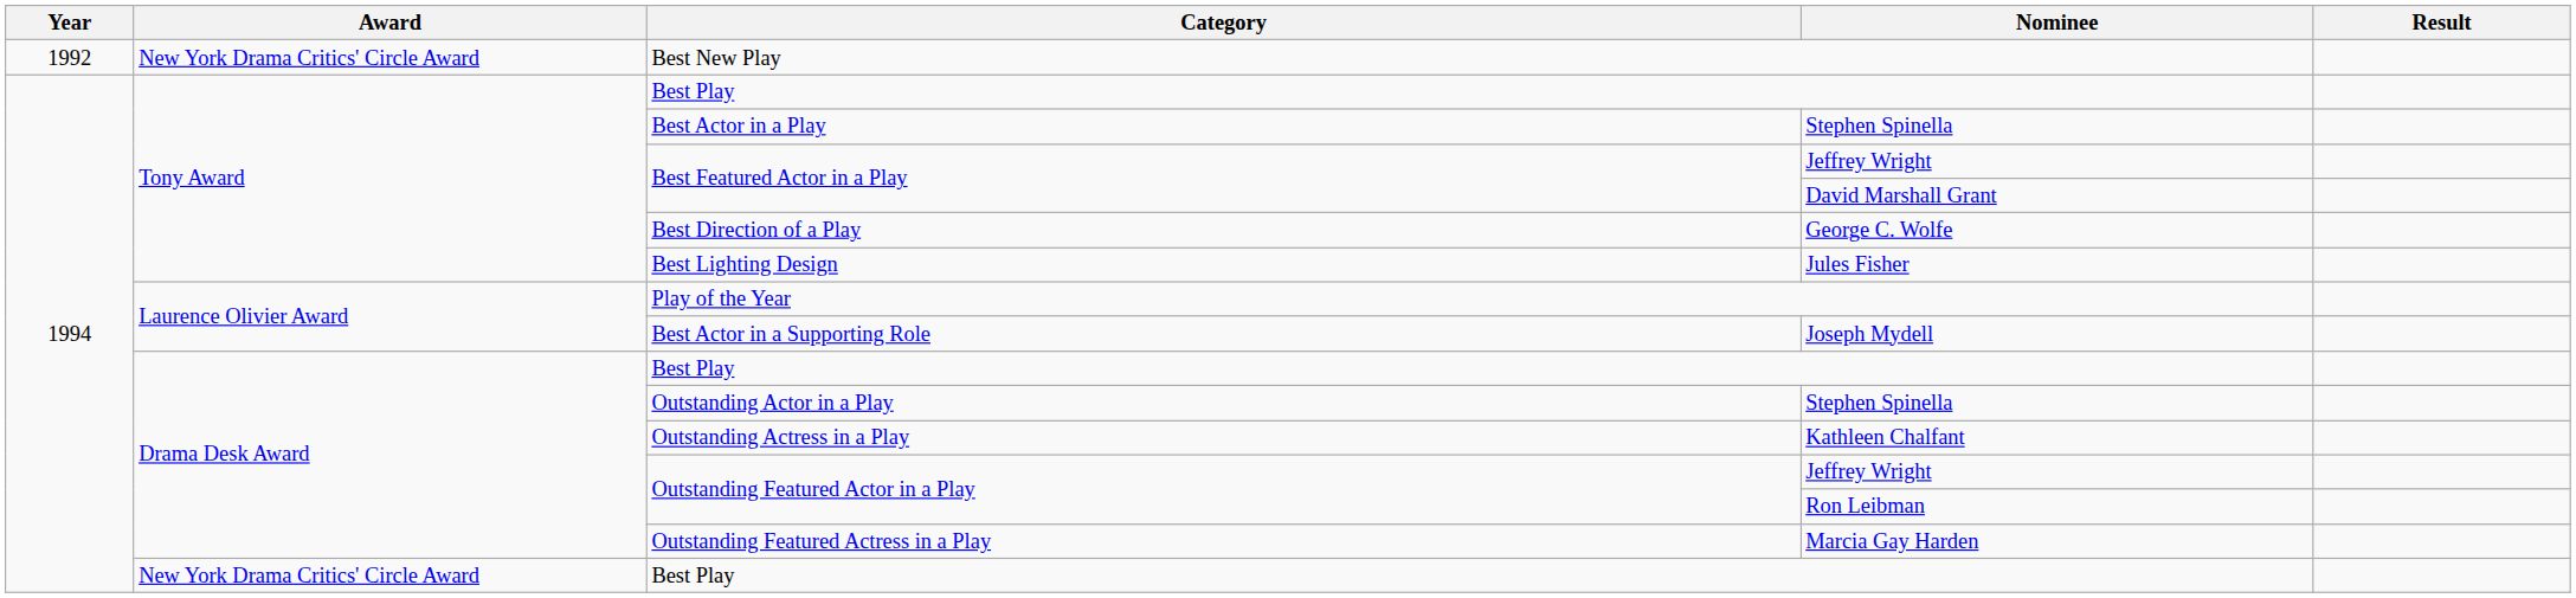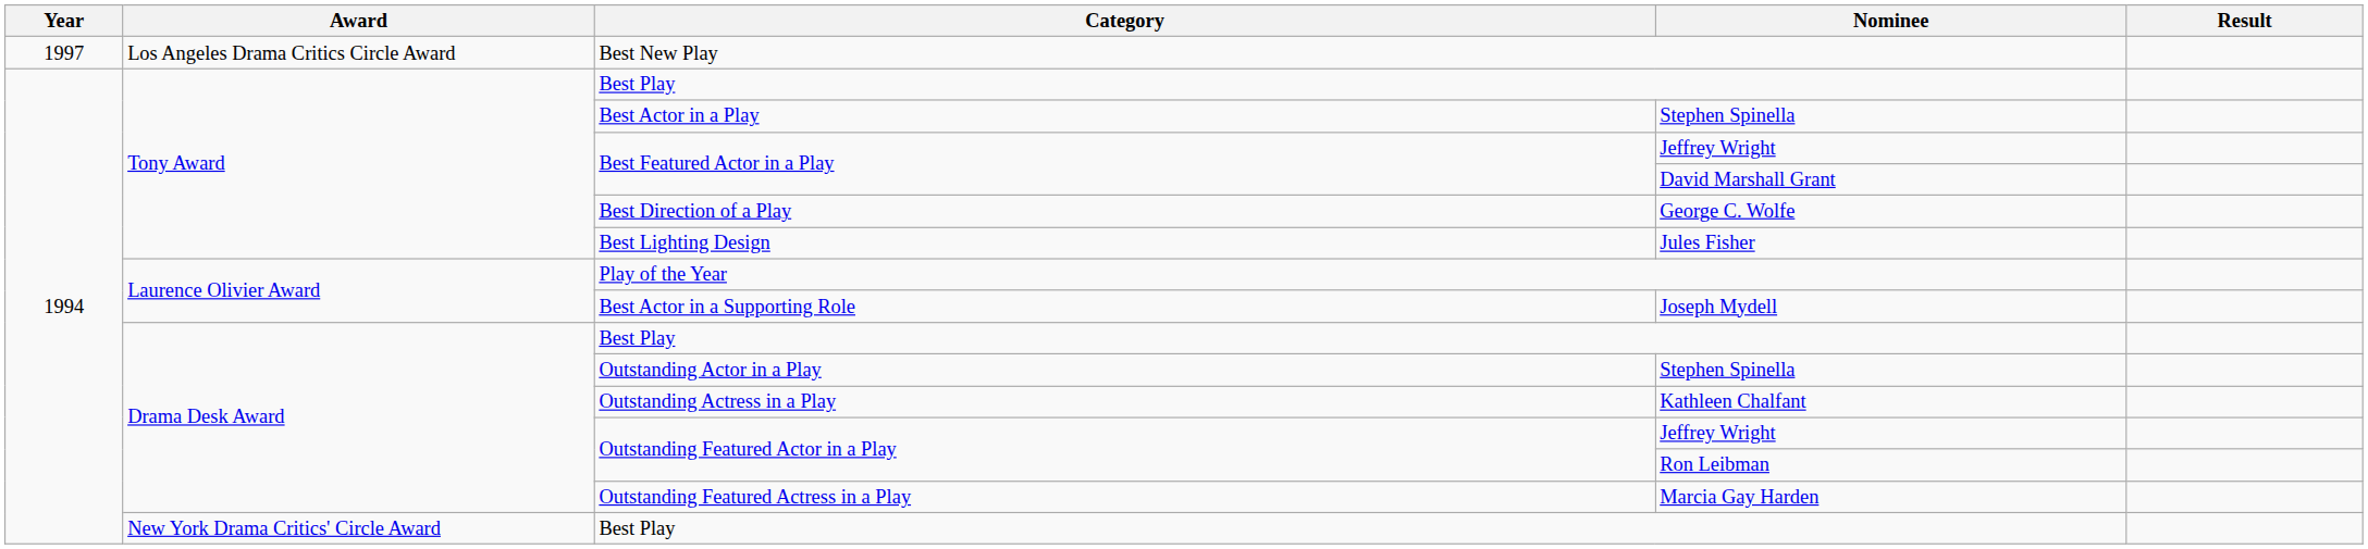Best New Play | Year: 1992 -> 1997
Best New Play | Award: New York Drama Critics' Circle Award -> Los Angeles Drama Critics Circle Award
